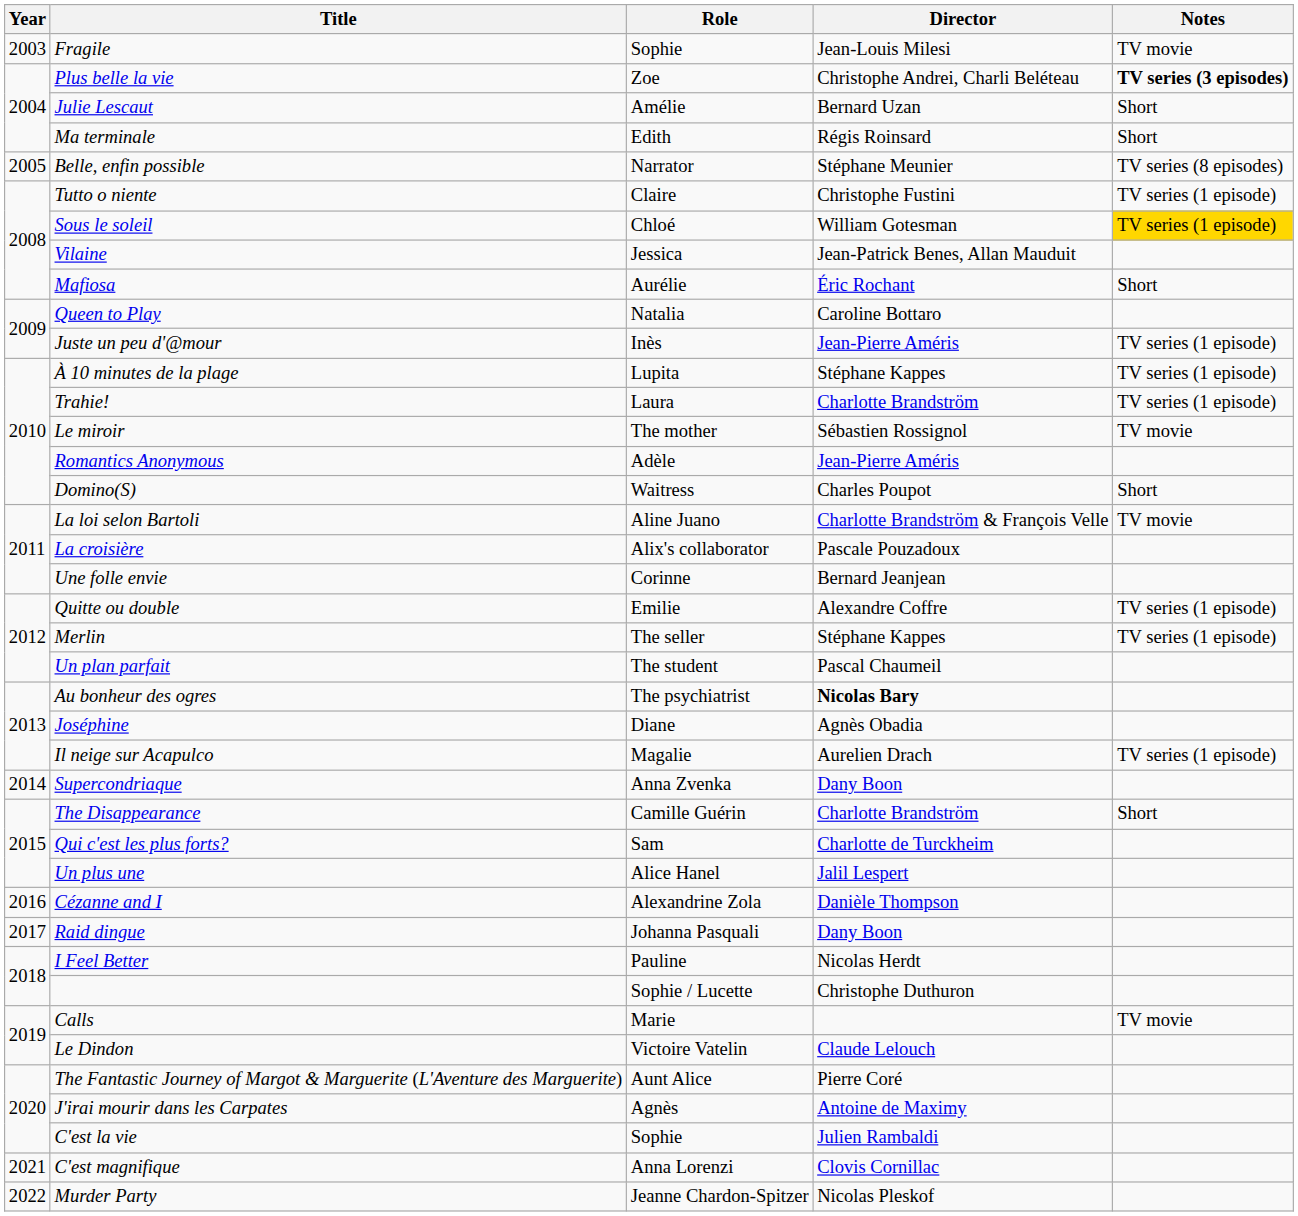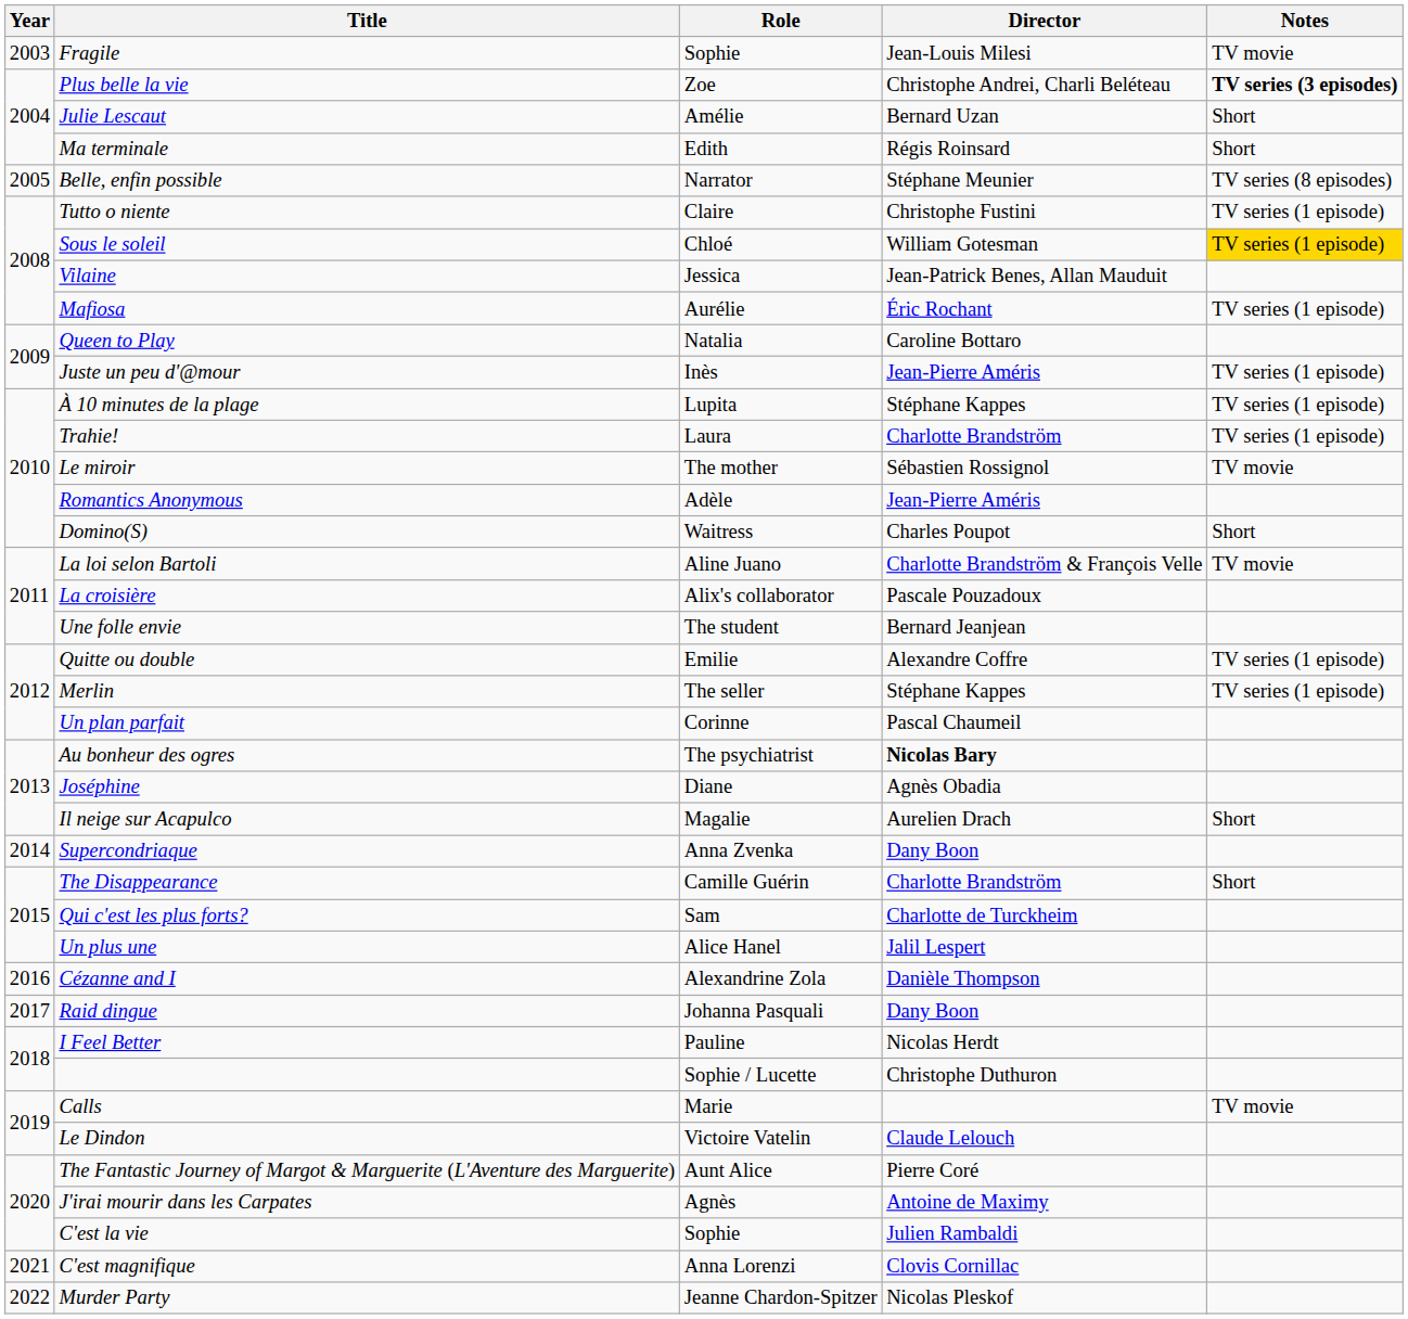Mafiosa | Notes: Short -> TV series (1 episode)
Une folle envie | Role: Corinne -> The student
Un plan parfait | Role: The student -> Corinne
Il neige sur Acapulco | Notes: TV series (1 episode) -> Short
